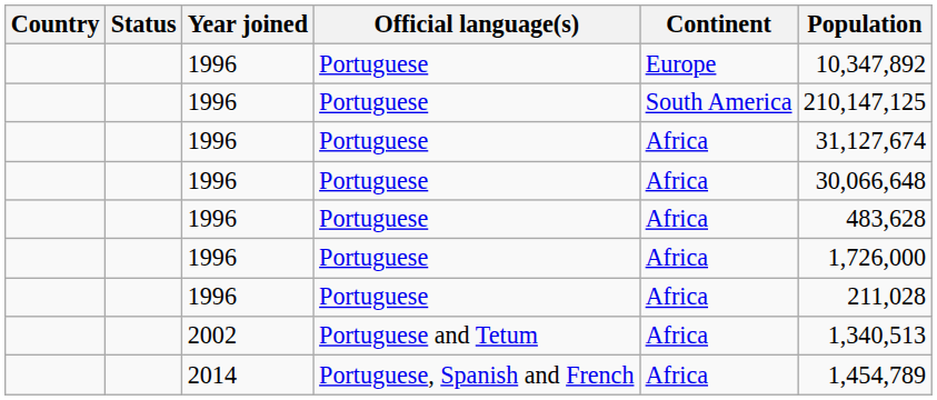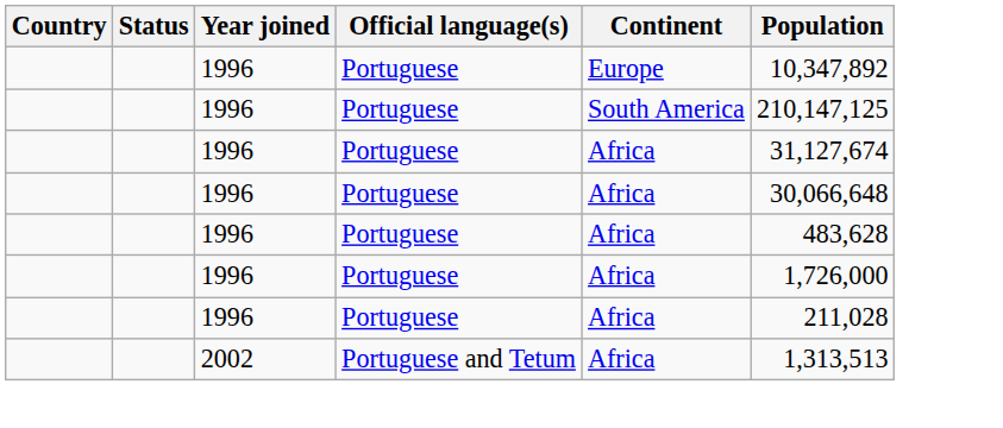2002 | Population: 1,340,513 -> 1,313,513
- row: 2014 | Portuguese, Spanish and French | Africa | 1,454,789
